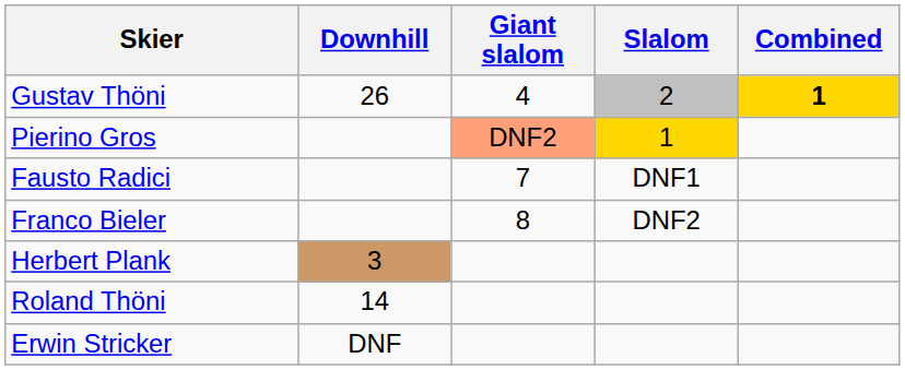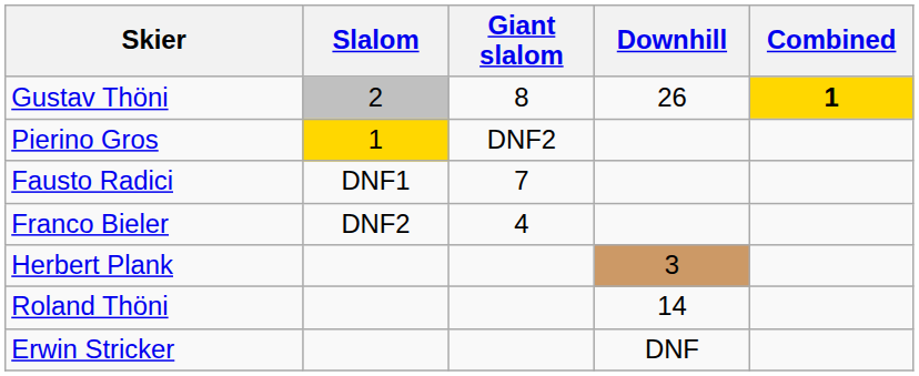columns swapped: Slalom <-> Downhill
Gustav Thöni | Giant slalom: 4 -> 8
Pierino Gros | Giant slalom: lightsalmon background -> no background
Franco Bieler | Giant slalom: 8 -> 4
